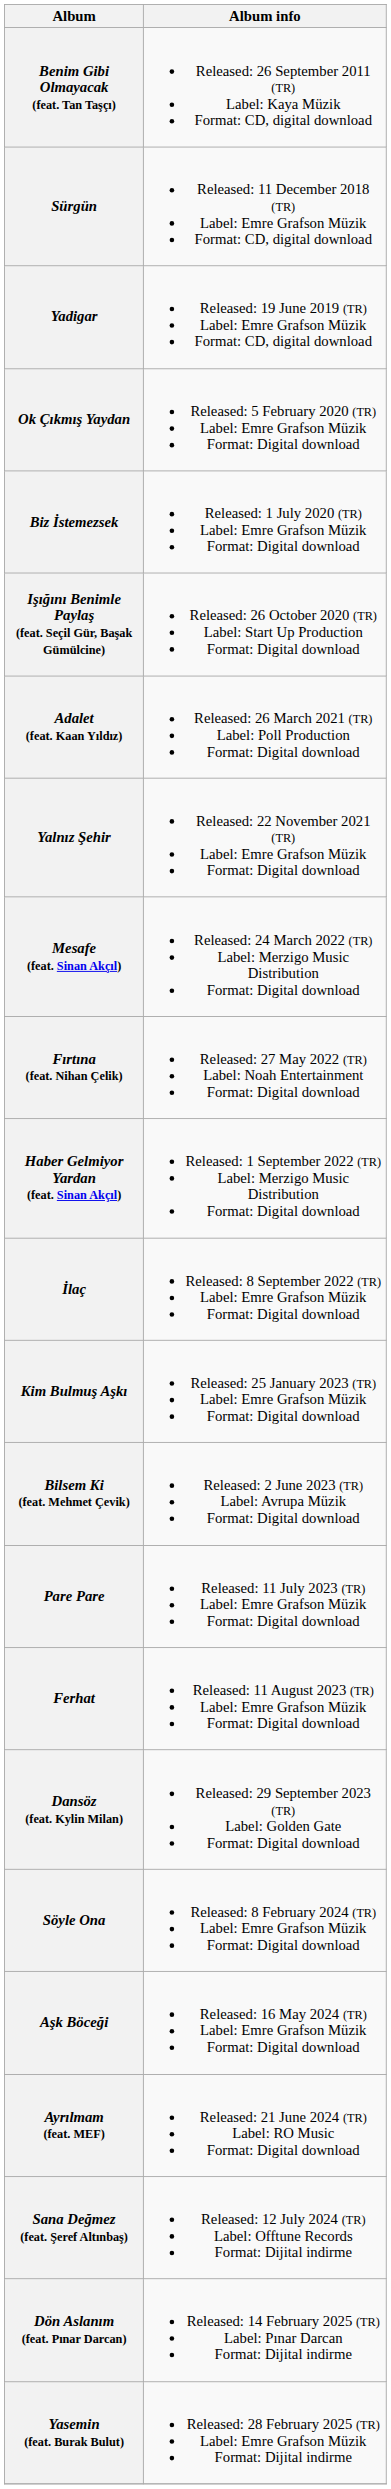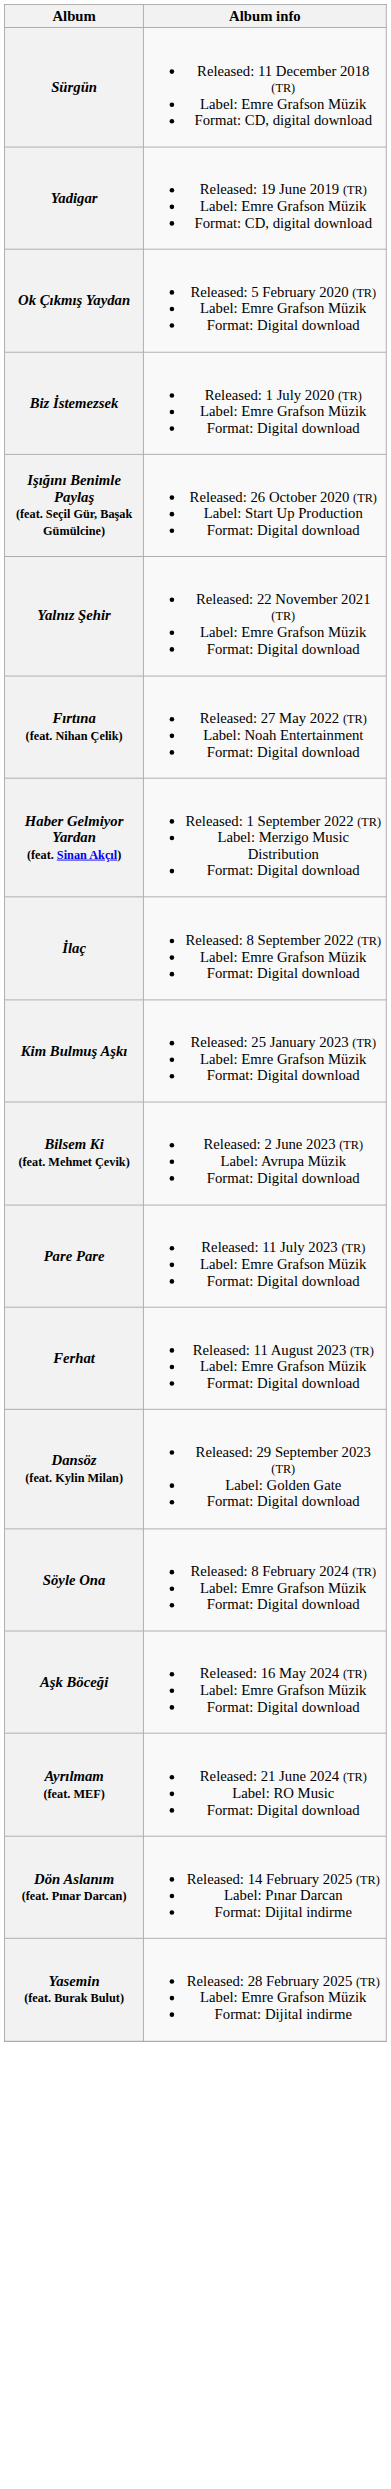- row: Benim Gibi Olmayacak (feat. Tan Taşçı) | Released: 26 September 2011 (TR) Label: Kaya Müzik Format: CD, digital download
- row: Adalet (feat. Kaan Yıldız) | Released: 26 March 2021 (TR) Label: Poll Production Format: Digital download
- row: Mesafe (feat. Sinan Akçıl) | Released: 24 March 2022 (TR) Label: Merzigo Music Distribution Format: Digital download
- row: Sana Değmez (feat. Şeref Altınbaş) | Released: 12 July 2024 (TR) Label: Offtune Records Format: Dijital indirme
